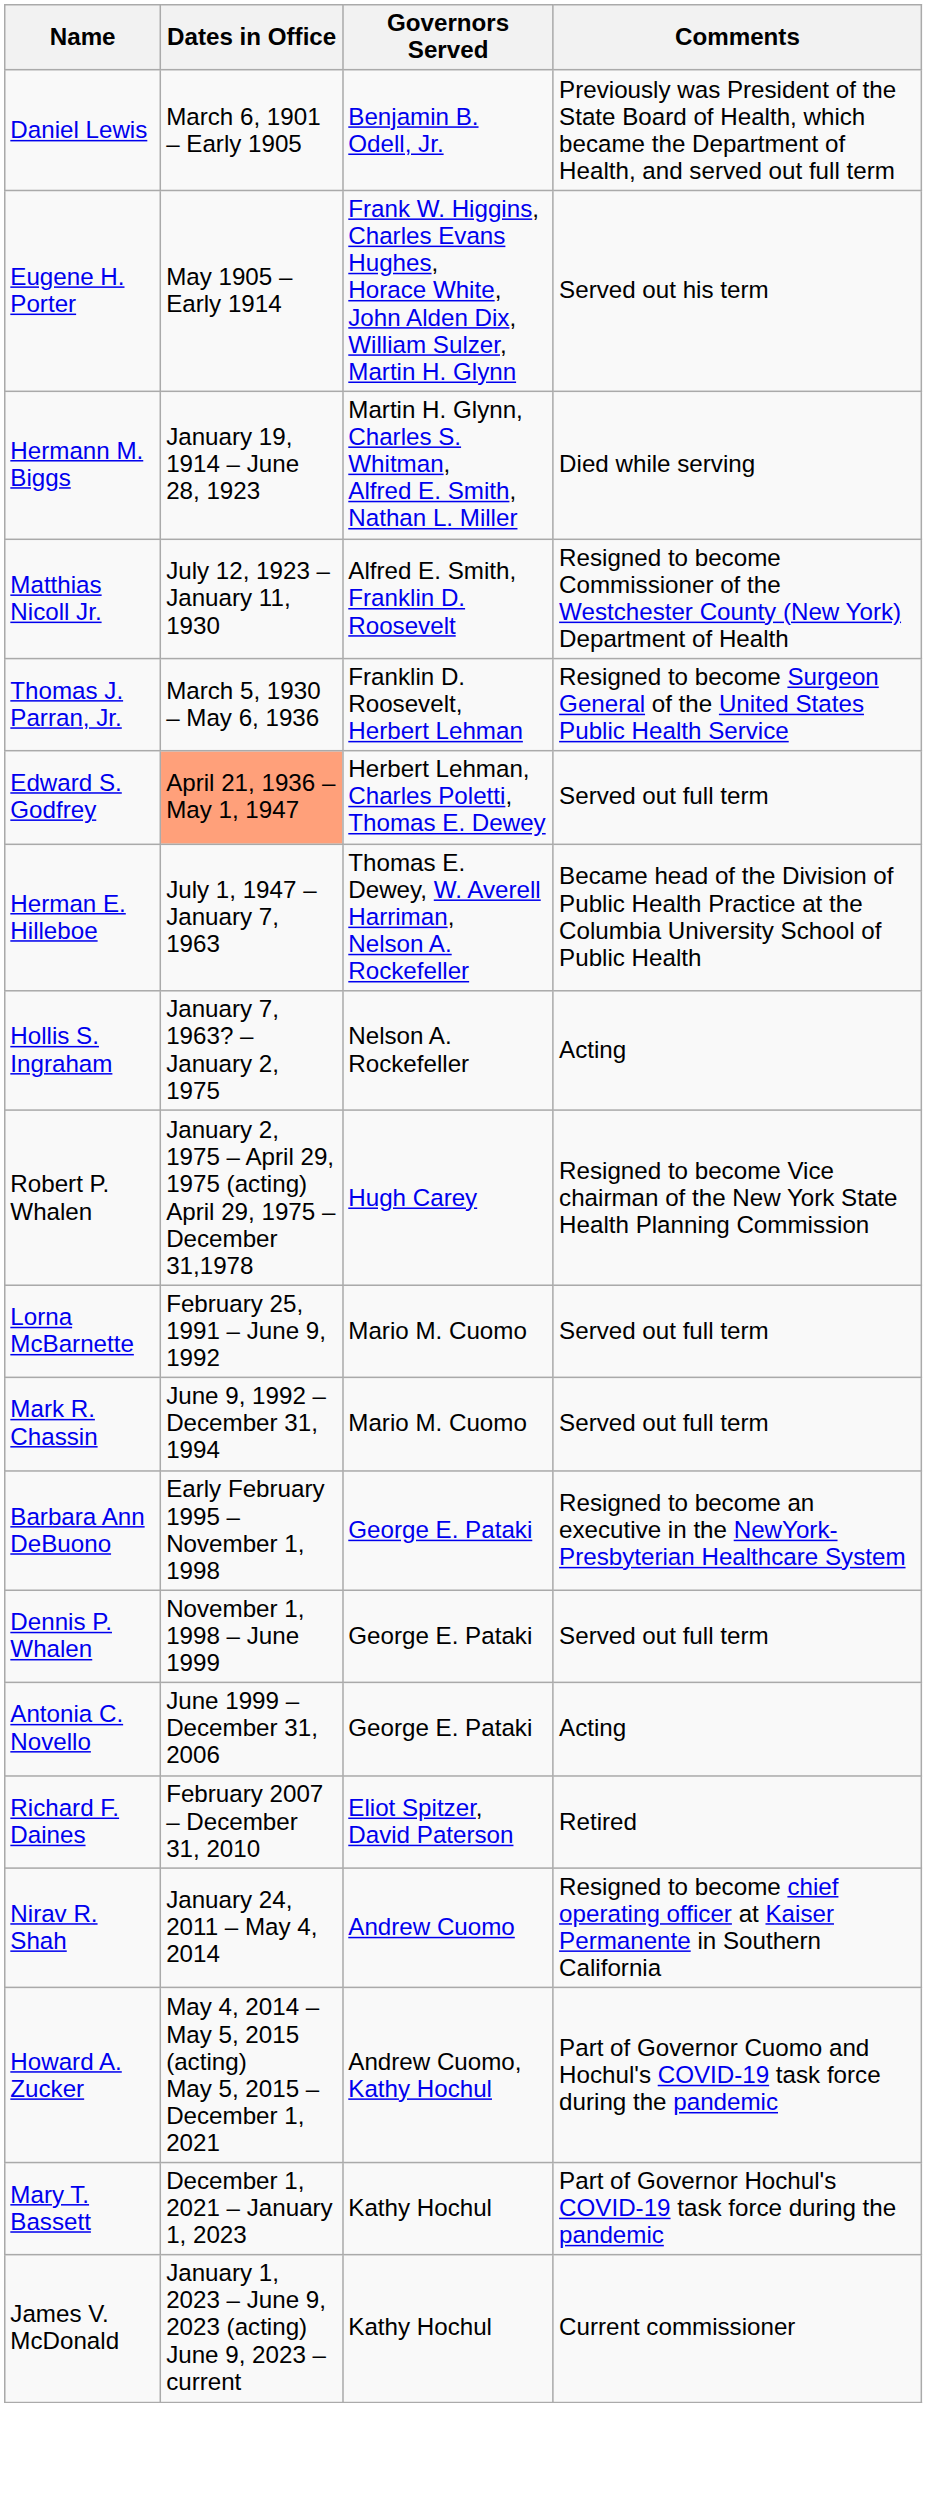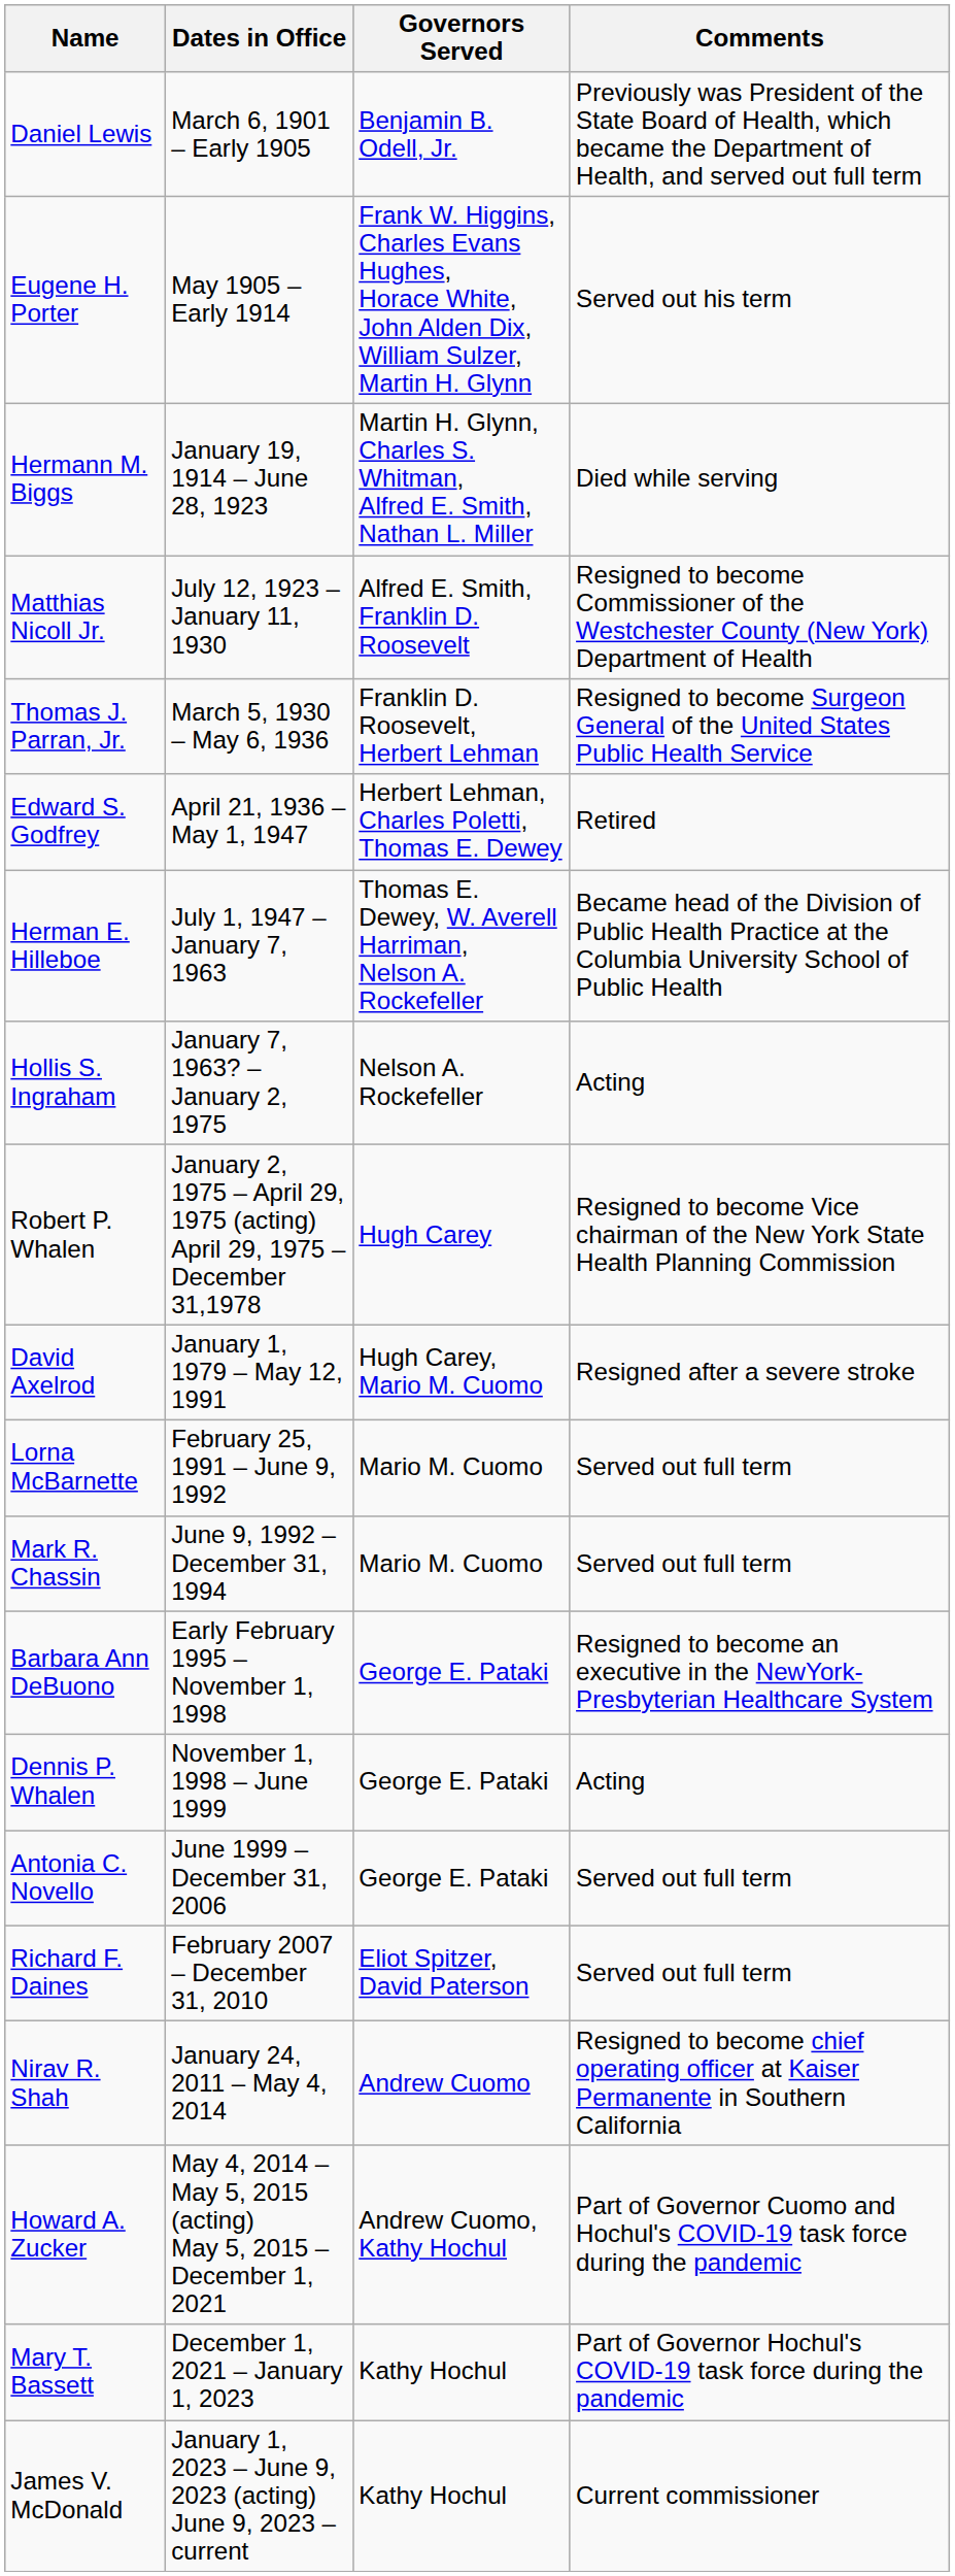Edward S. Godfrey | Dates in Office: lightsalmon background -> no background
Edward S. Godfrey | Comments: Served out full term -> Retired
+ row: David Axelrod | January 1, 1979 – May 12, 1991 | Hugh Carey, Mario M. Cuomo | Resigned after a severe stroke
Dennis P. Whalen | Comments: Served out full term -> Acting
Antonia C. Novello | Comments: Acting -> Served out full term
Richard F. Daines | Comments: Retired -> Served out full term
